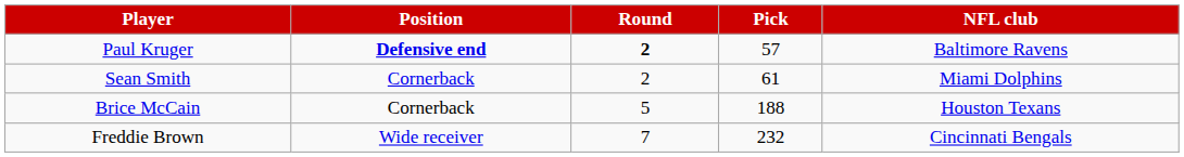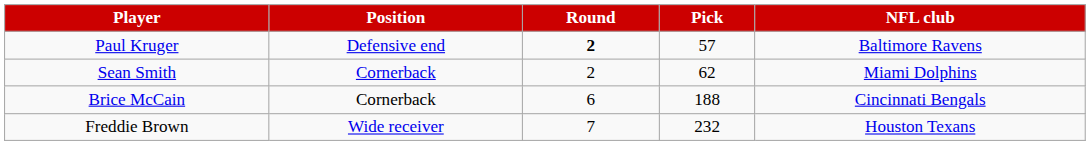Paul Kruger | Position: bold -> normal
Sean Smith | Pick: 61 -> 62
Brice McCain | Round: 5 -> 6
Brice McCain | NFL club: Houston Texans -> Cincinnati Bengals
Freddie Brown | NFL club: Cincinnati Bengals -> Houston Texans
